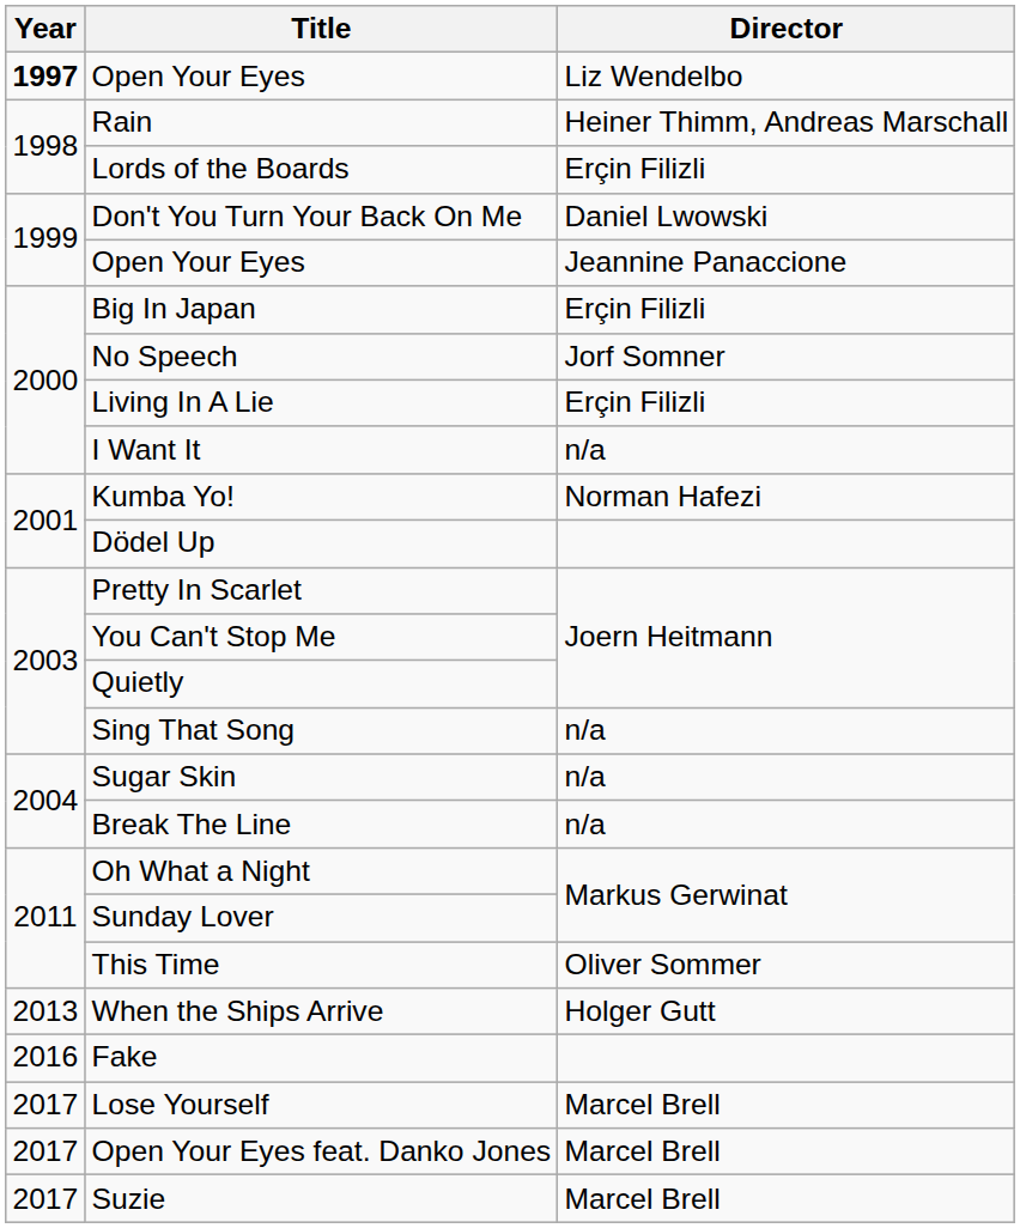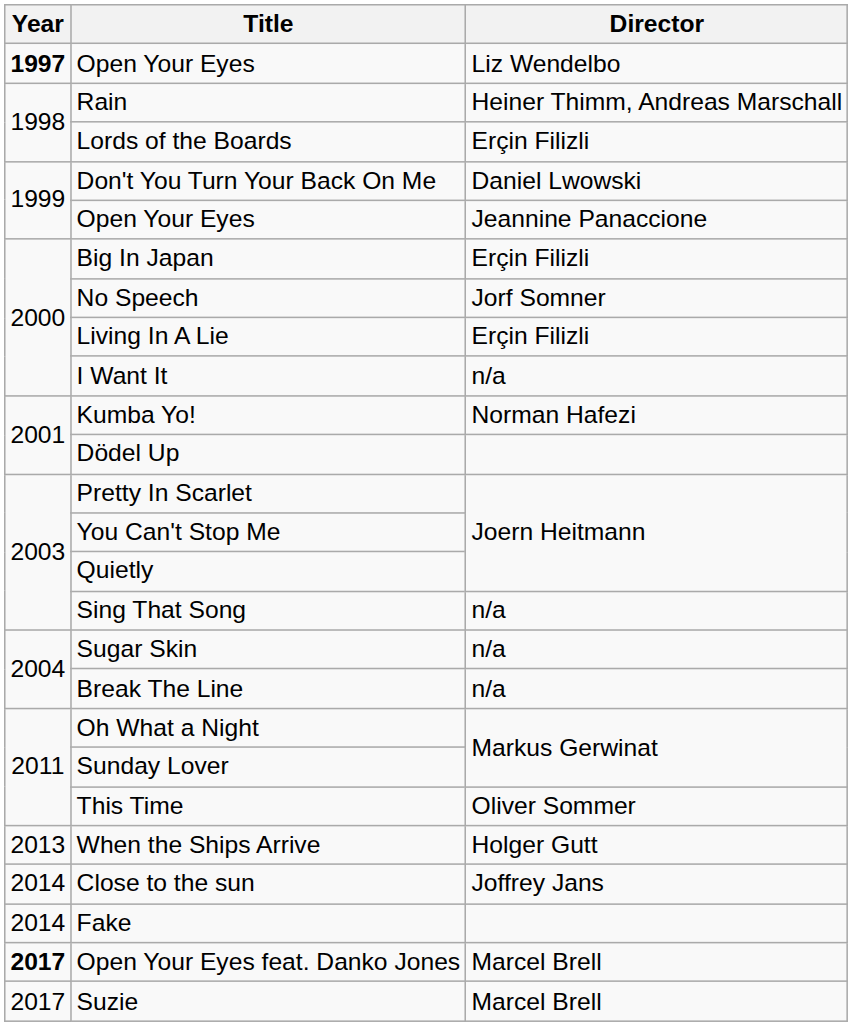+ row: 2014 | Close to the sun | Joffrey Jans
Fake | Year: 2016 -> 2014
- row: 2017 | Lose Yourself | Marcel Brell
Open Your Eyes feat. Danko Jones | Year: normal -> bold
